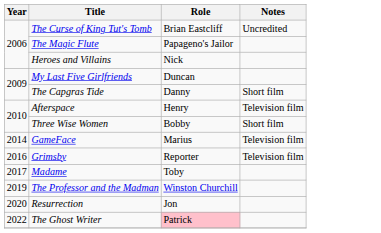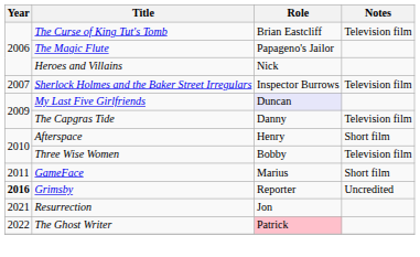The Curse of King Tut's Tomb | Notes: Uncredited -> Television film
+ row: 2007 | Sherlock Holmes and the Baker Street Irregulars | Inspector Burrows | Television film
My Last Five Girlfriends | Role: no background -> lavender background
The Capgras Tide | Notes: Short film -> Television film
Afterspace | Notes: Television film -> Short film
Three Wise Women | Notes: Short film -> Television film
GameFace | Year: 2014 -> 2011
GameFace | Notes: Television film -> Short film
Grimsby | Year: normal -> bold
Grimsby | Notes: Television film -> Uncredited
- row: 2017 | Madame | Toby
- row: 2019 | The Professor and the Madman | Winston Churchill
Resurrection | Year: 2020 -> 2021
